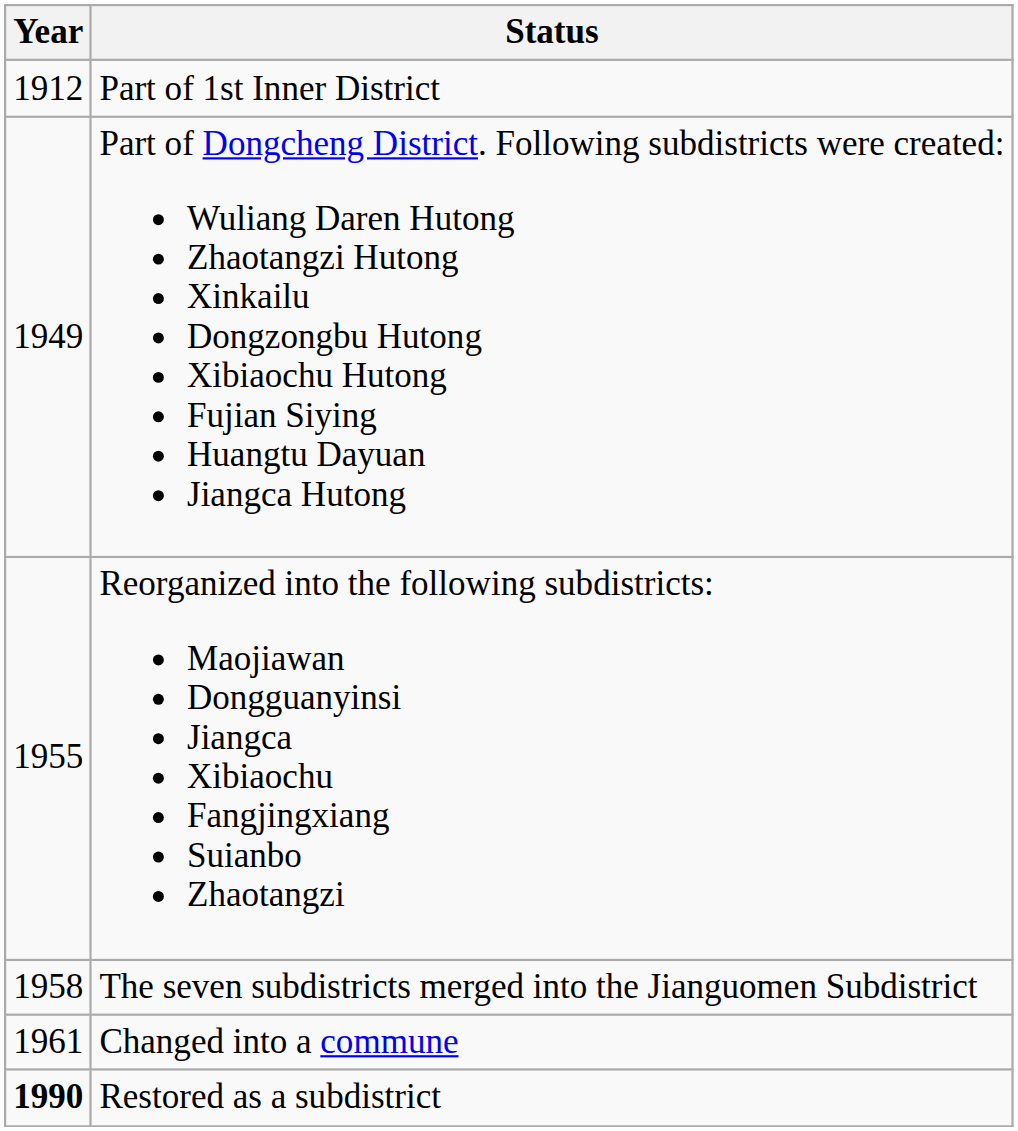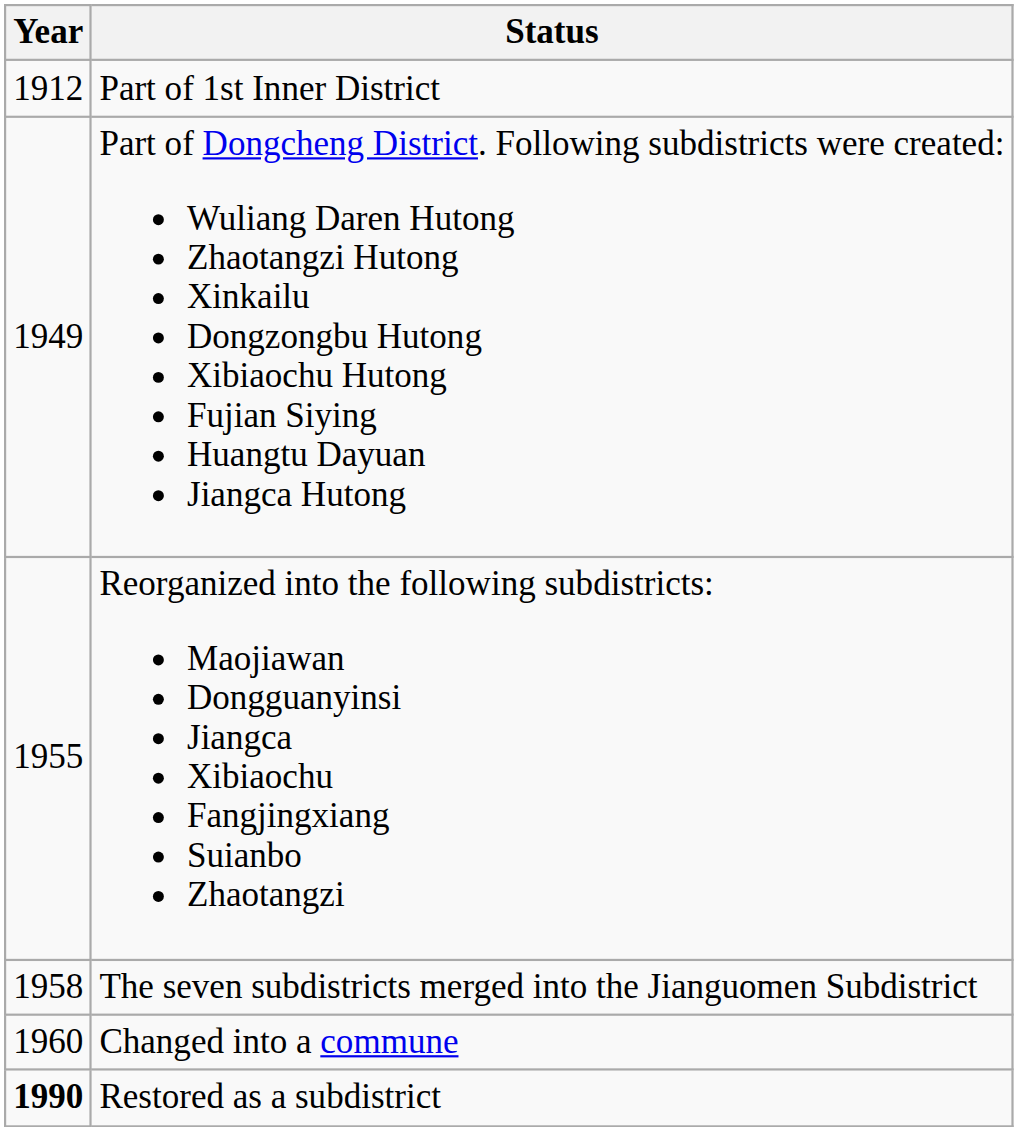Changed into a commune | Year: 1961 -> 1960
